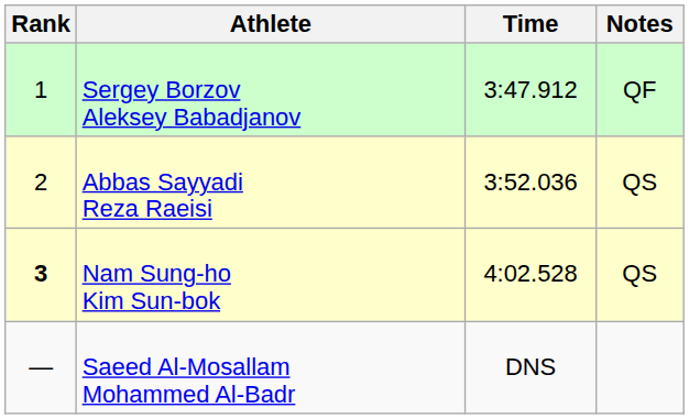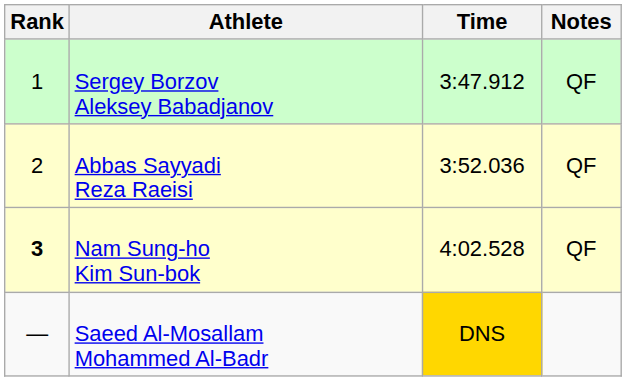Abbas Sayyadi Reza Raeisi | Notes: QS -> QF
Nam Sung-ho Kim Sun-bok | Notes: QS -> QF
Saeed Al-Mosallam Mohammed Al-Badr | Time: no background -> gold background
